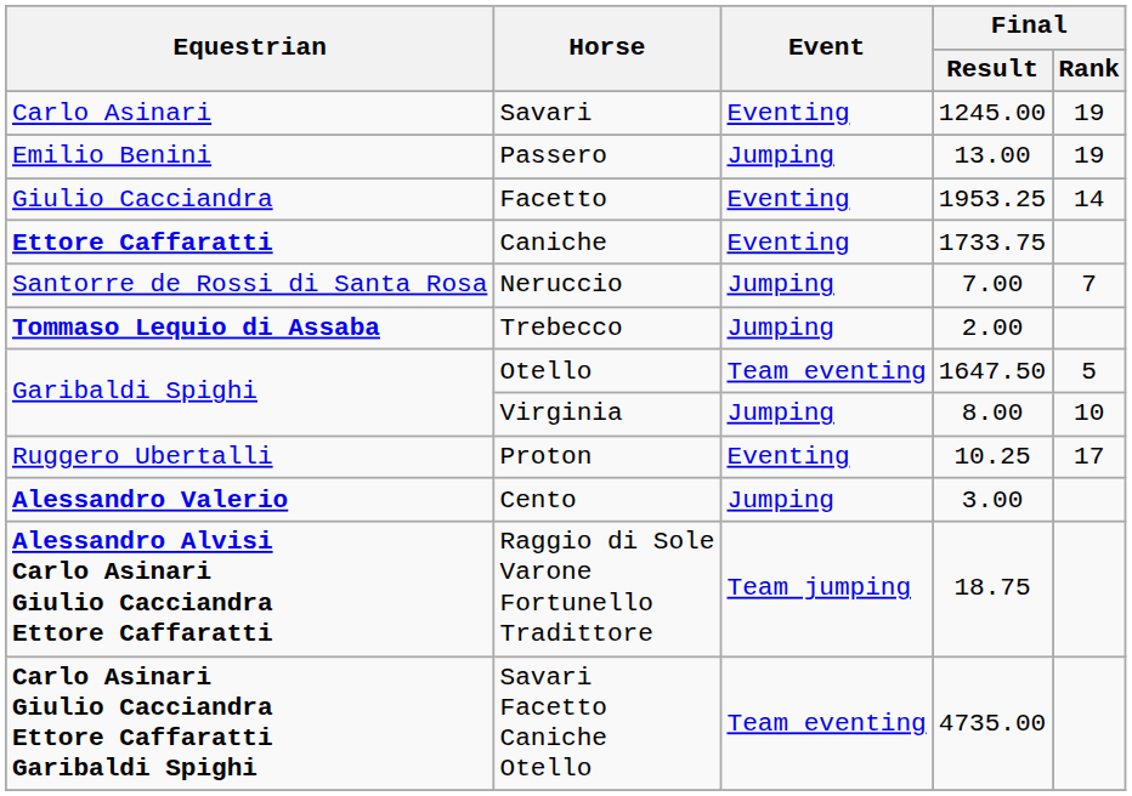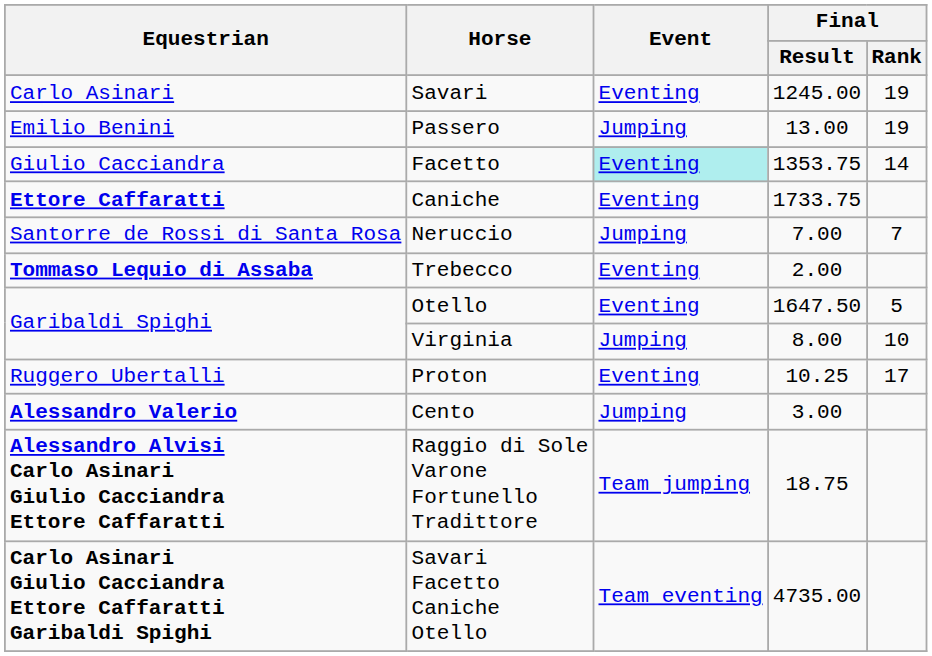Facetto | Event: no background -> paleturquoise background
Facetto | Final / Result: 1953.25 -> 1353.75
Trebecco | Event: Jumping -> Eventing
Otello | Event: Team eventing -> Eventing
